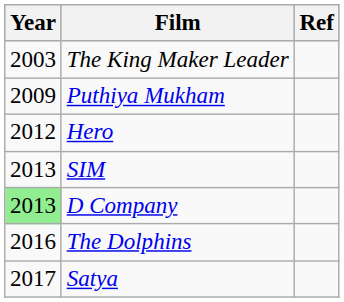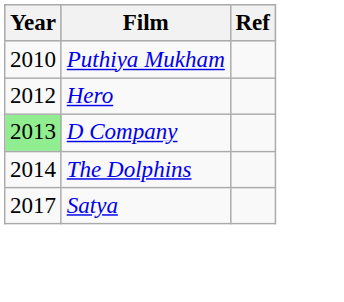- row: 2003 | The King Maker Leader
Puthiya Mukham | Year: 2009 -> 2010
- row: 2013 | SIM
The Dolphins | Year: 2016 -> 2014
